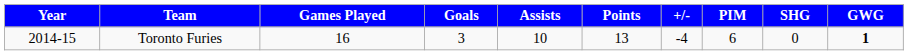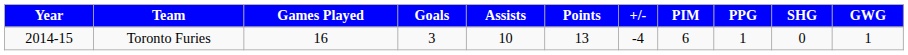+ column: PPG | 1
Toronto Furies | GWG: bold -> normal
